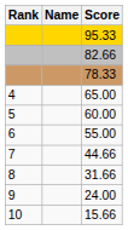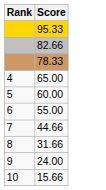- column: Name
